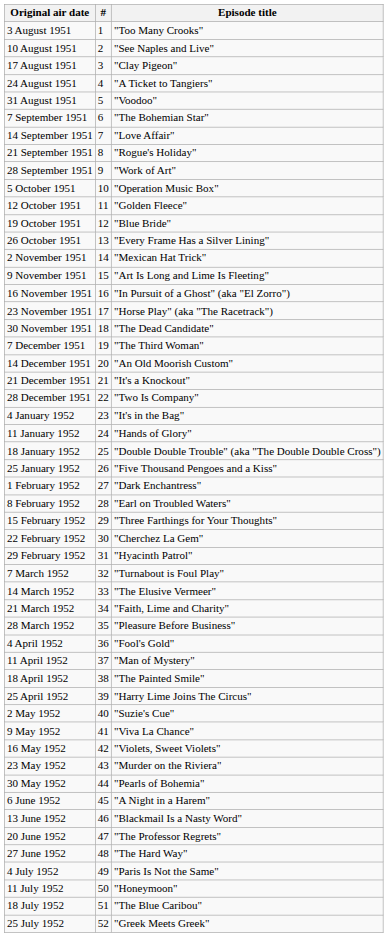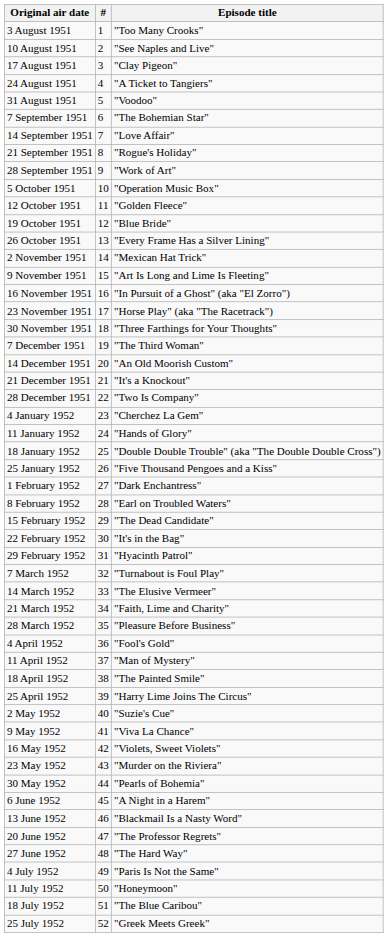30 November 1951 | Episode title: "The Dead Candidate" -> "Three Farthings for Your Thoughts"
4 January 1952 | Episode title: "It's in the Bag" -> "Cherchez La Gem"
15 February 1952 | Episode title: "Three Farthings for Your Thoughts" -> "The Dead Candidate"
22 February 1952 | Episode title: "Cherchez La Gem" -> "It's in the Bag"
